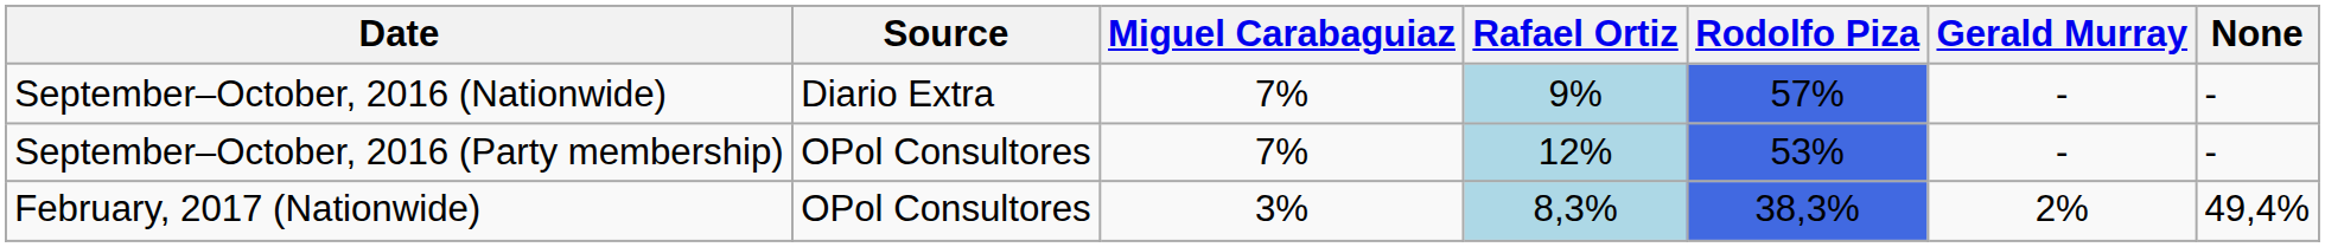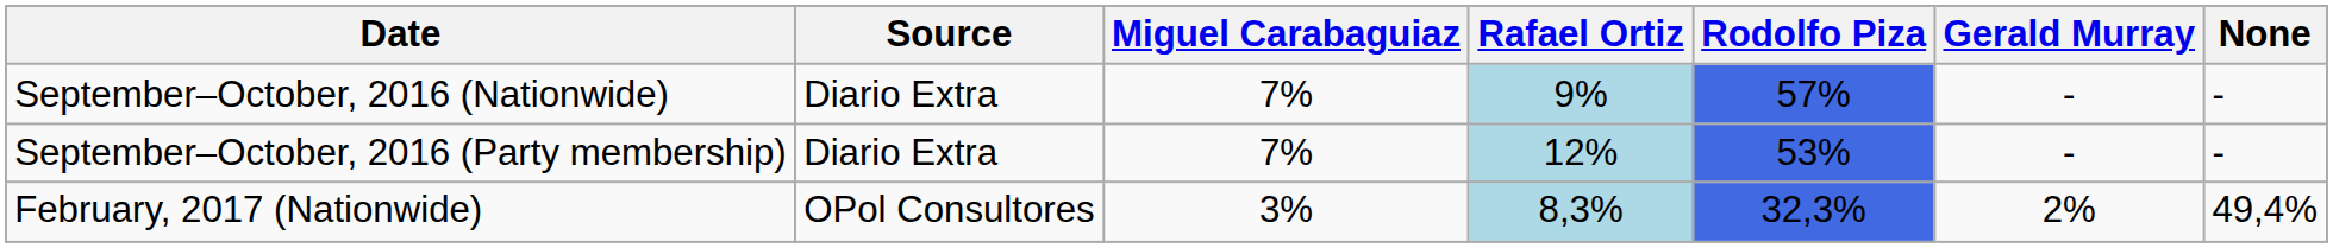September–October, 2016 (Party membership) | Source: OPol Consultores -> Diario Extra
February, 2017 (Nationwide) | Rodolfo Piza: 38,3% -> 32,3%
